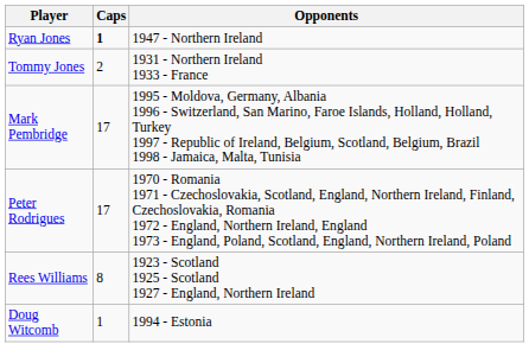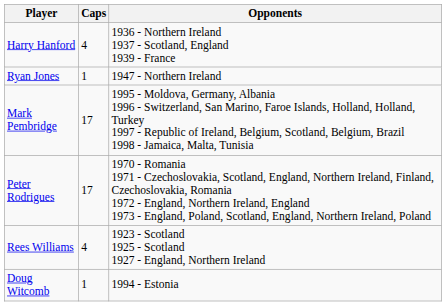+ row: Harry Hanford | 4 | 1936 - Northern Ireland 1937 - Scotland, England 1939 - France
Ryan Jones | Caps: bold -> normal
- row: Tommy Jones | 2 | 1931 - Northern Ireland 1933 - France
Rees Williams | Caps: 8 -> 4
